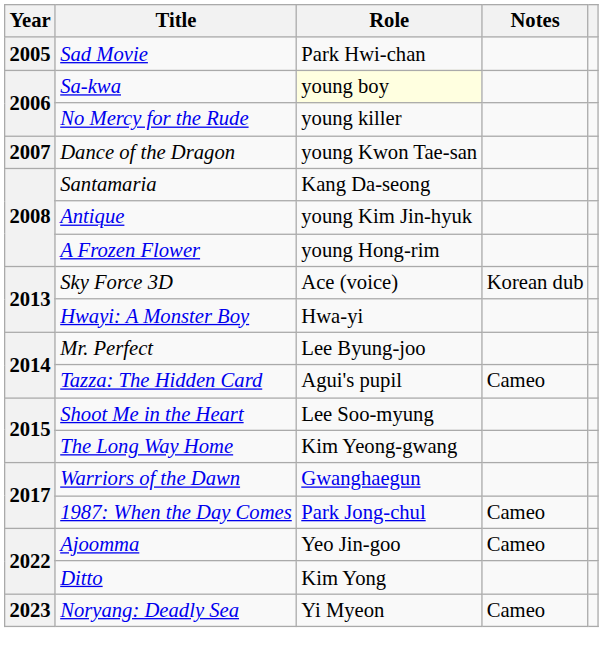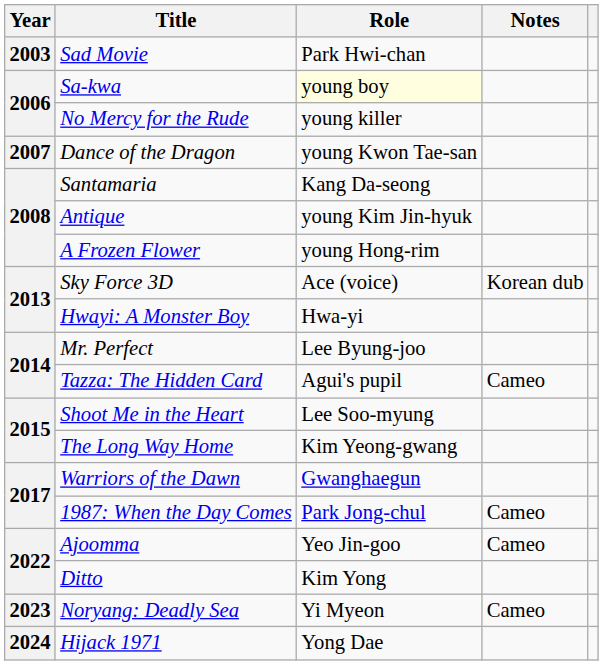Sad Movie | Year: 2005 -> 2003
+ row: 2024 | Hijack 1971 | Yong Dae
